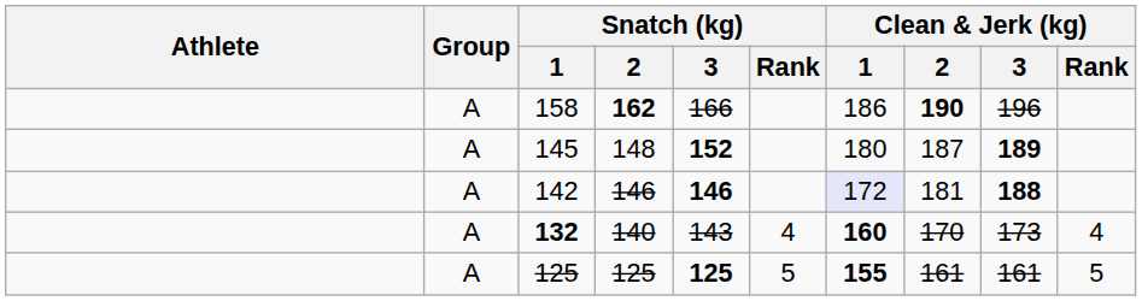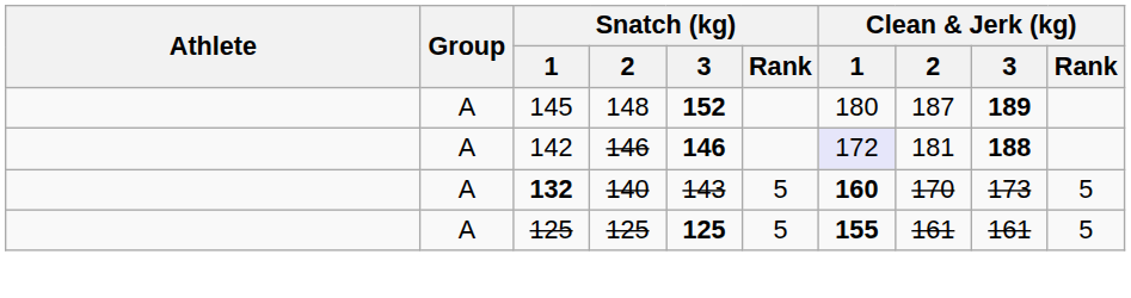- row: A | 158 | 162 | 166 | 186 | 190 | 196
132 | Snatch (kg) / Rank: 4 -> 5
132 | Clean & Jerk (kg) / Rank: 4 -> 5
